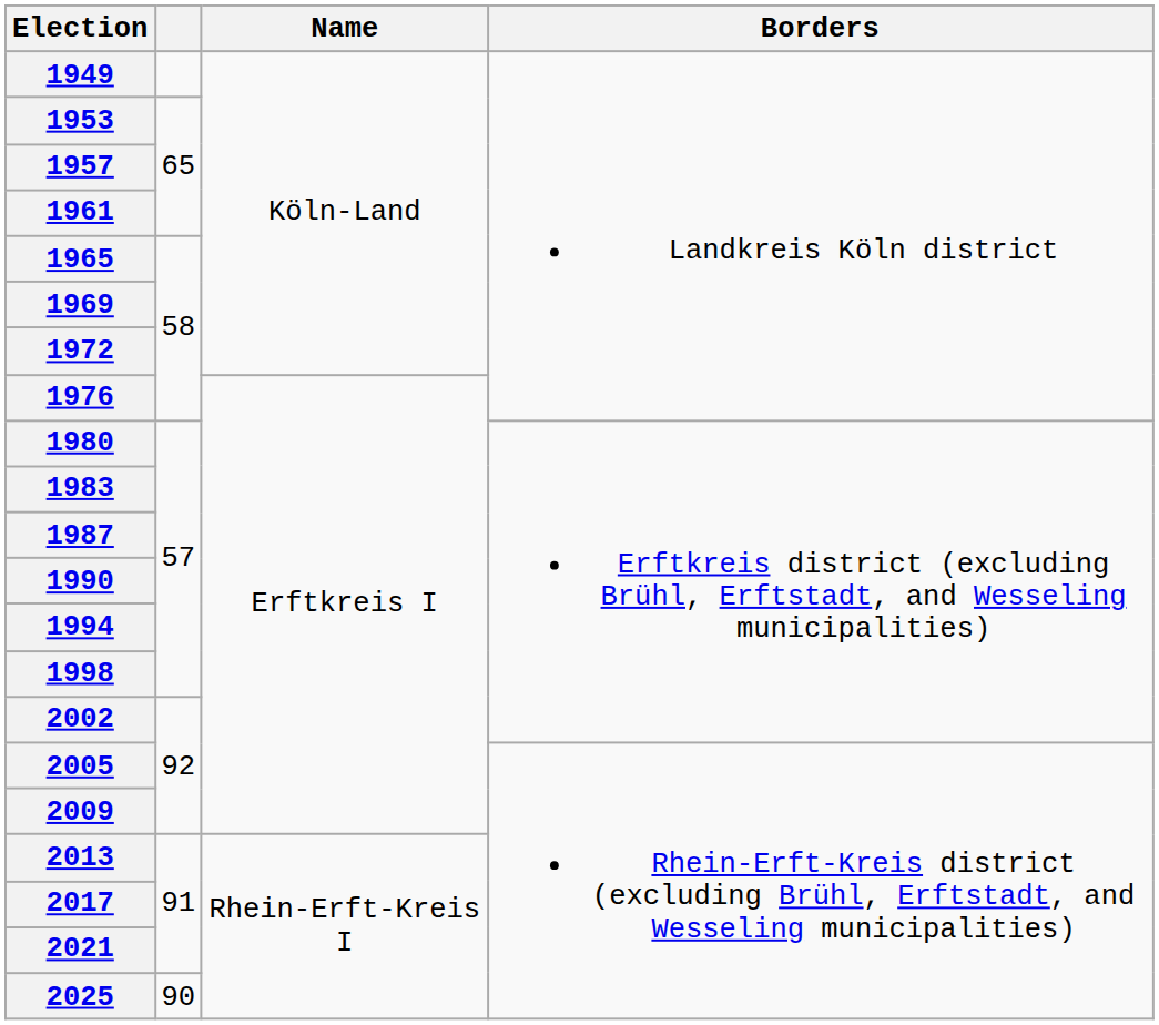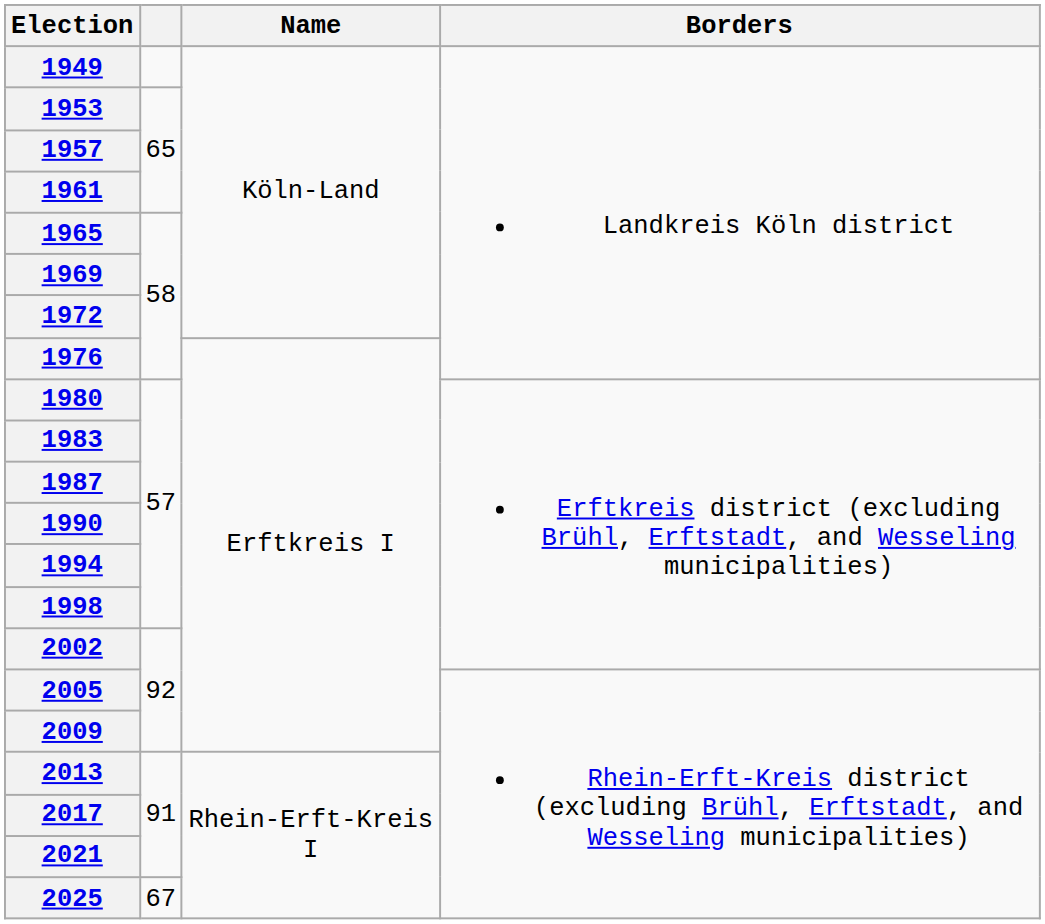2025 | column 2: 90 -> 67
